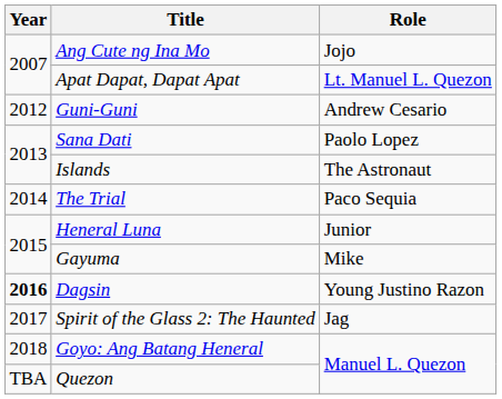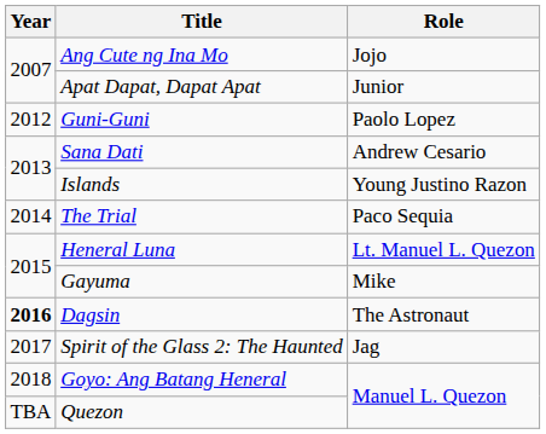Apat Dapat, Dapat Apat | Role: Lt. Manuel L. Quezon -> Junior
Guni-Guni | Role: Andrew Cesario -> Paolo Lopez
Sana Dati | Role: Paolo Lopez -> Andrew Cesario
Islands | Role: The Astronaut -> Young Justino Razon
Heneral Luna | Role: Junior -> Lt. Manuel L. Quezon
Dagsin | Role: Young Justino Razon -> The Astronaut
